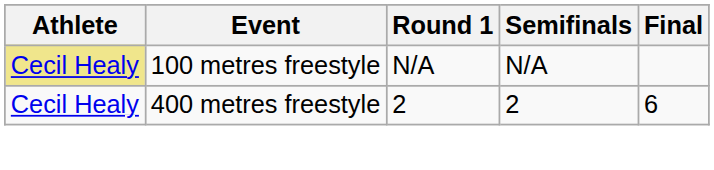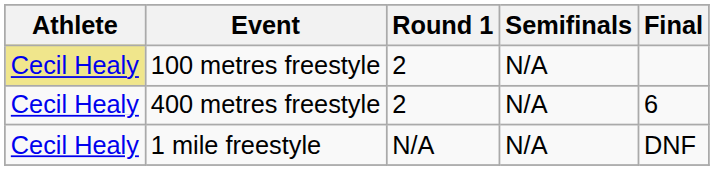100 metres freestyle | Round 1: N/A -> 2
400 metres freestyle | Semifinals: 2 -> N/A
+ row: Cecil Healy | 1 mile freestyle | N/A | N/A | DNF
